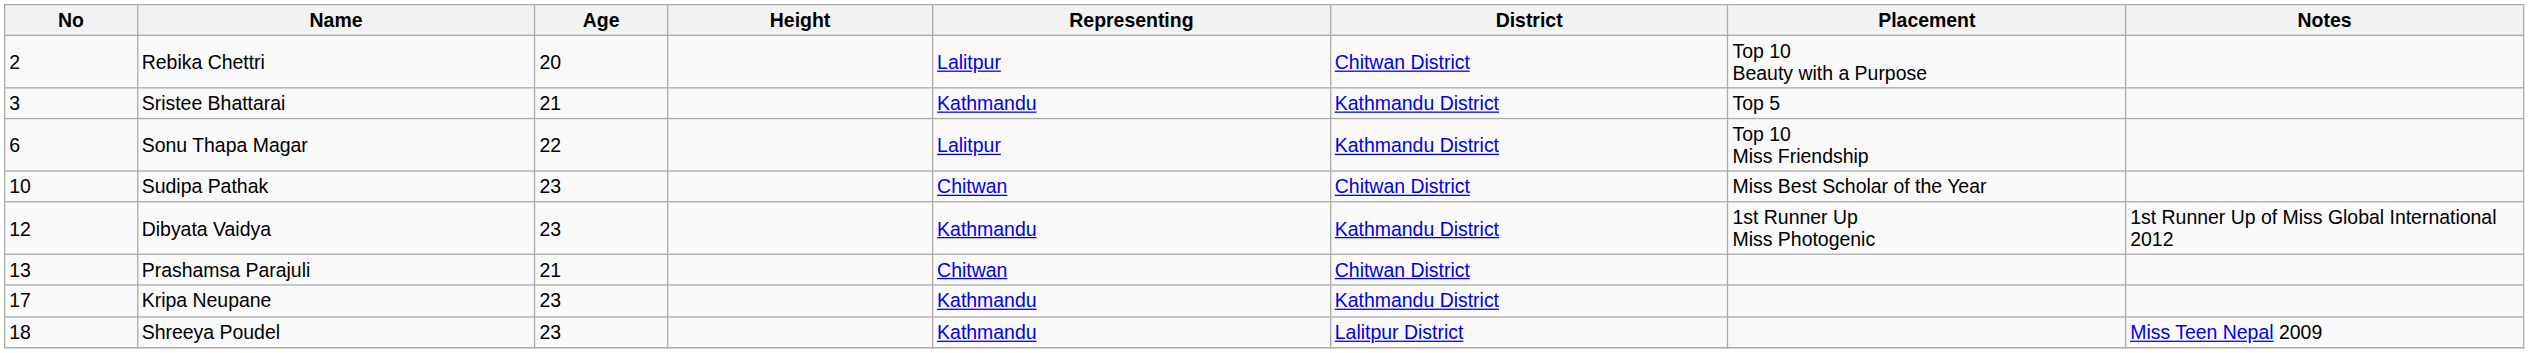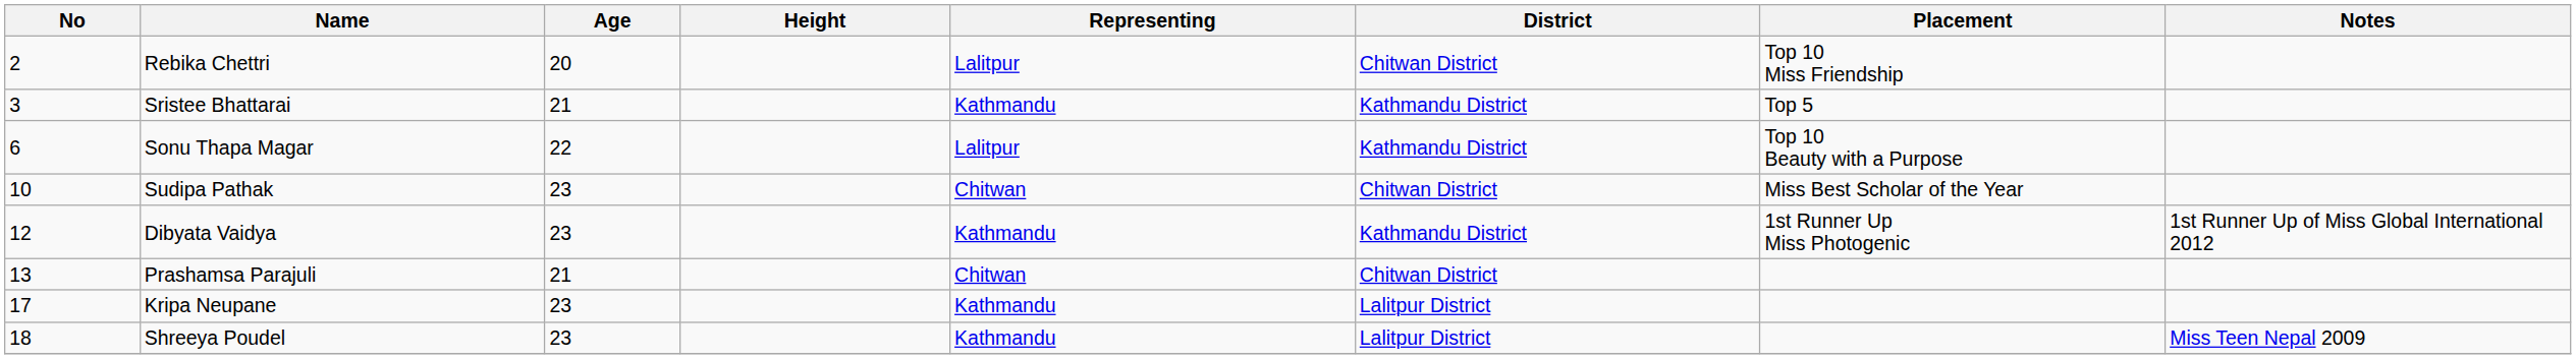Rebika Chettri | Placement: Top 10 Beauty with a Purpose -> Top 10 Miss Friendship
Sonu Thapa Magar | Placement: Top 10 Miss Friendship -> Top 10 Beauty with a Purpose
Kripa Neupane | District: Kathmandu District -> Lalitpur District
